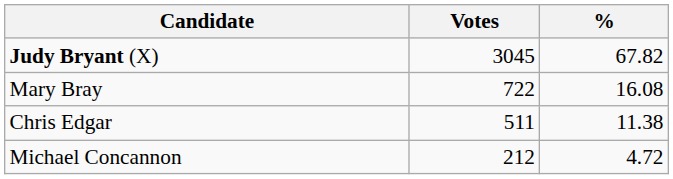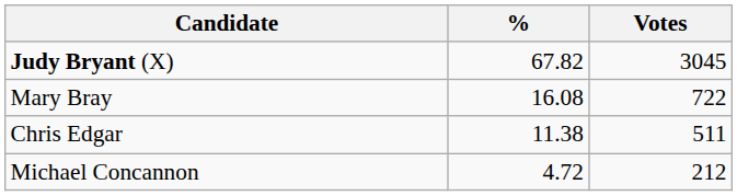columns swapped: Votes <-> %
